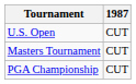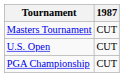rows swapped: Masters Tournament <-> U.S. Open
